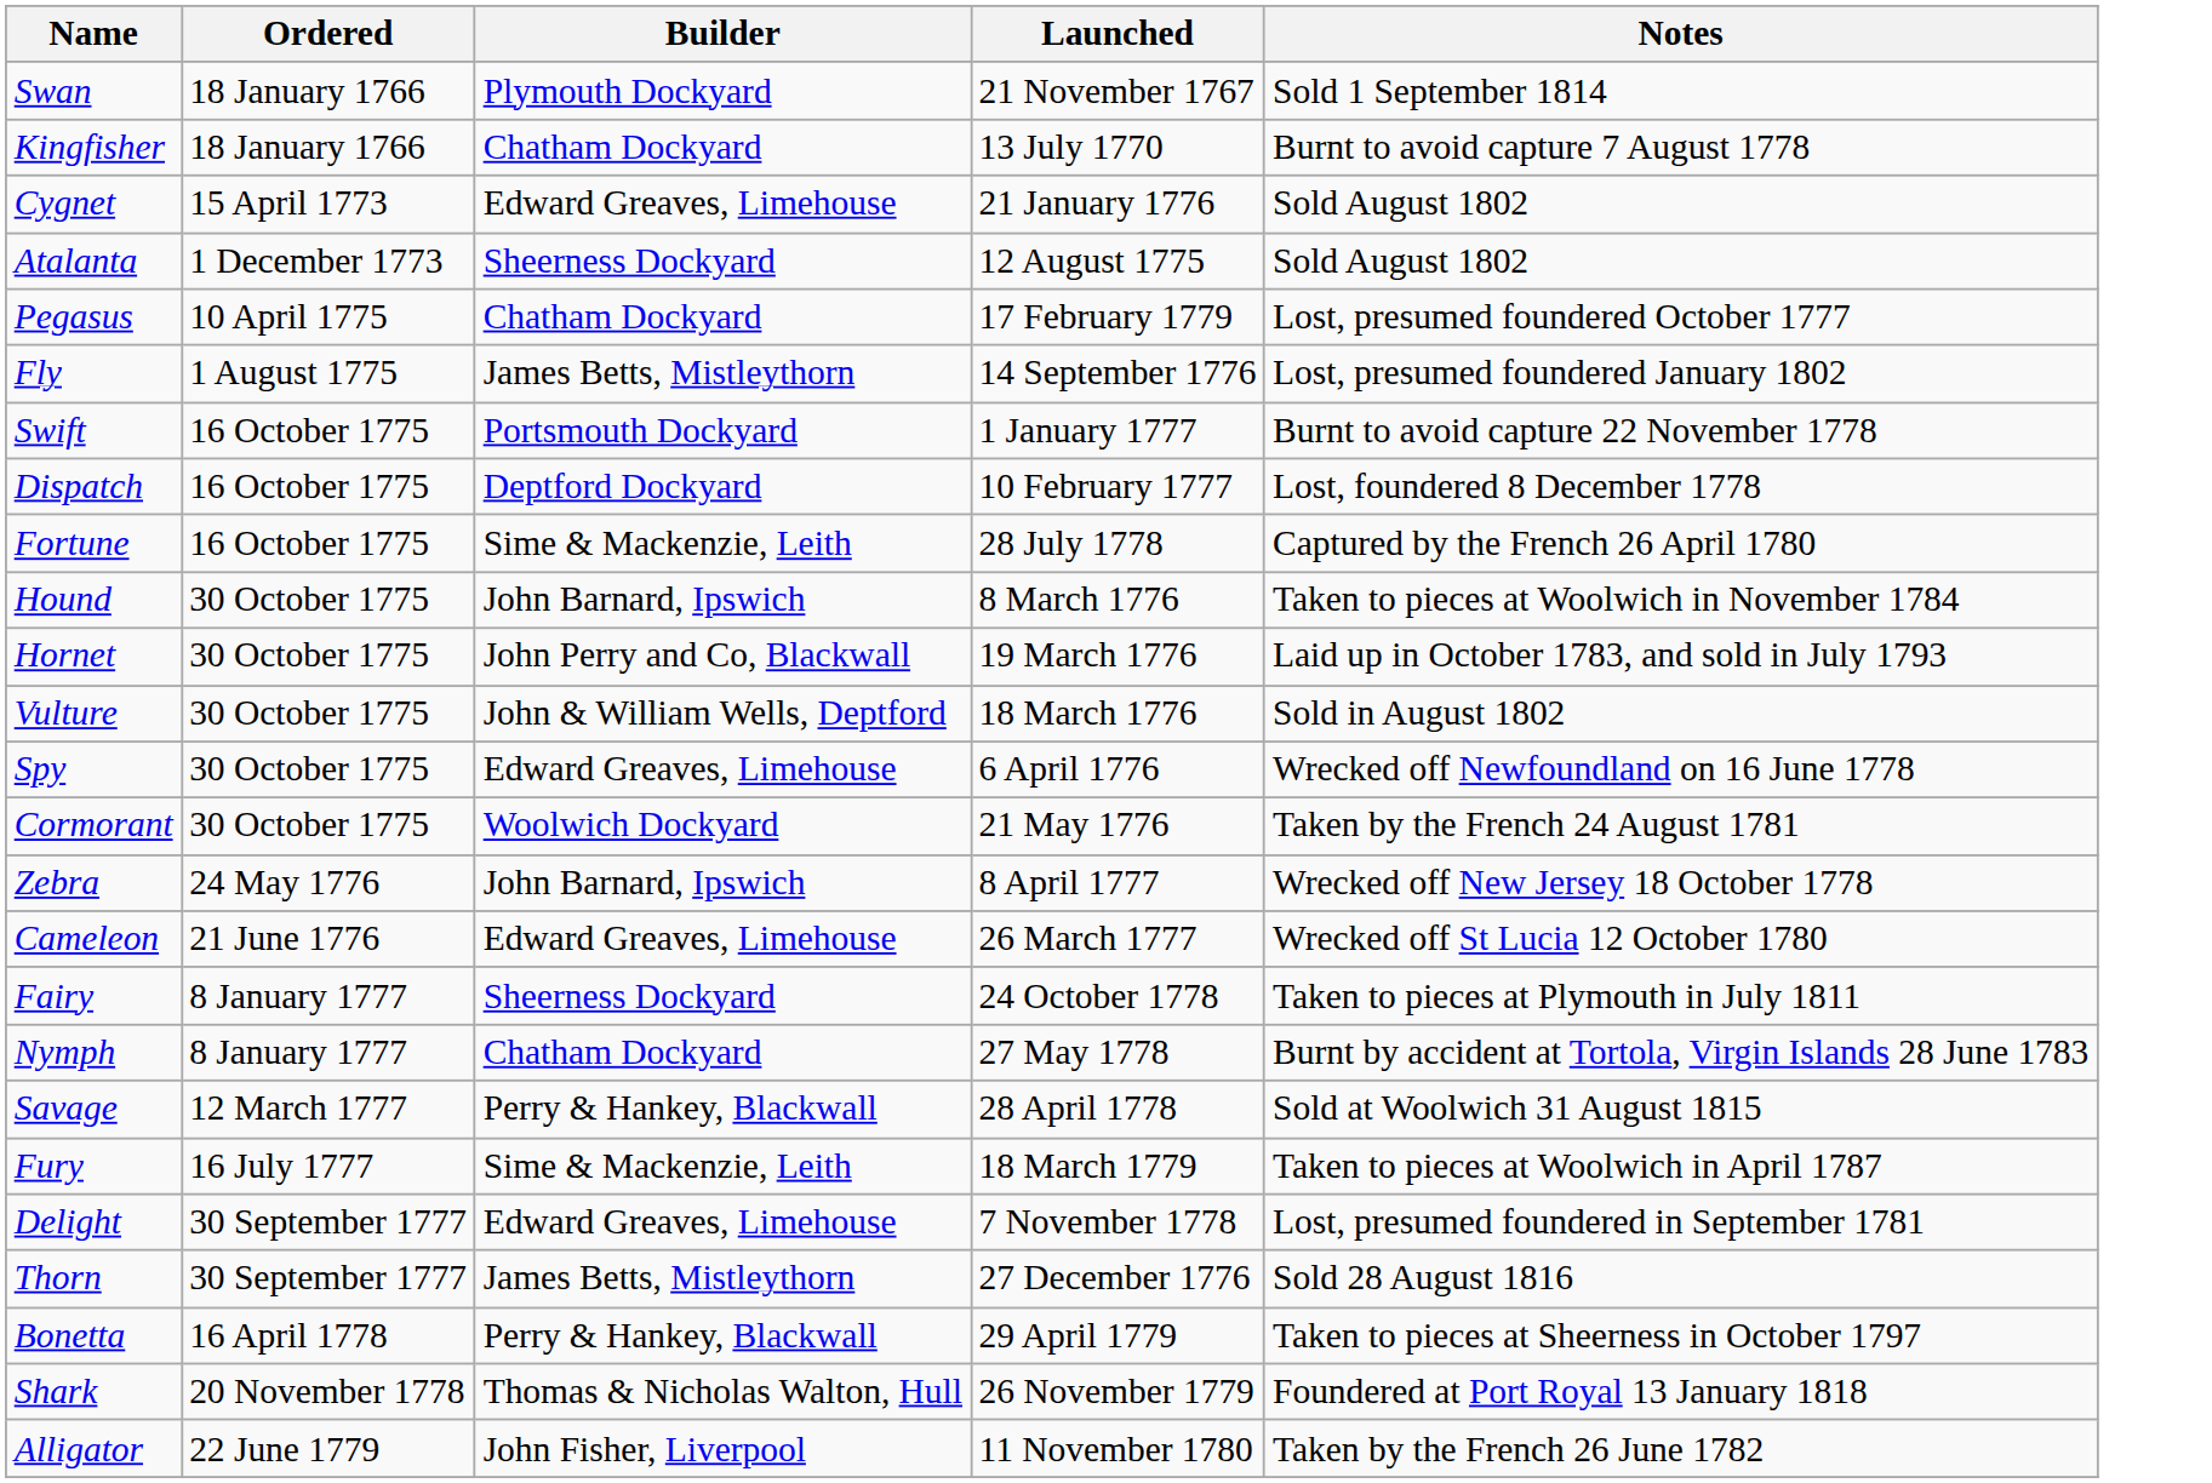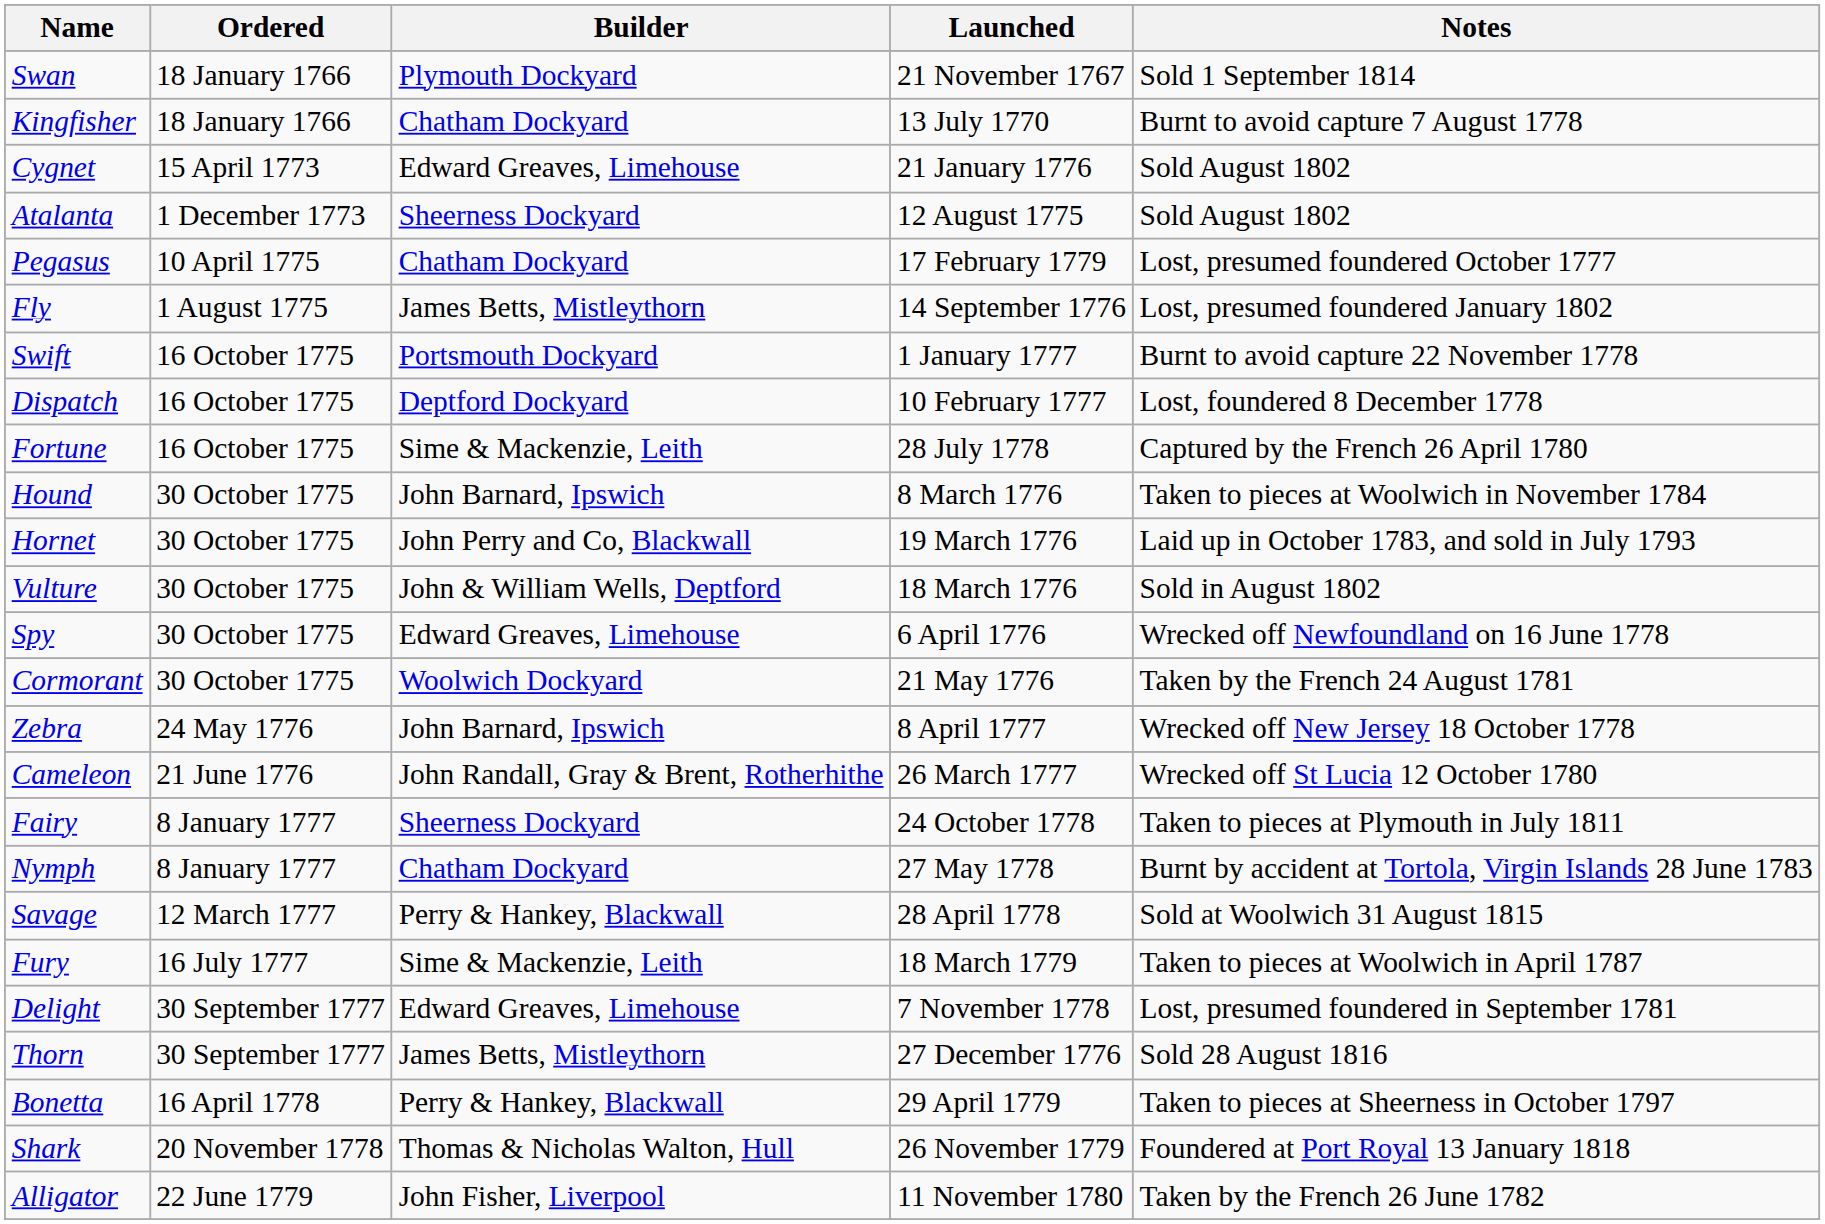Cameleon | Builder: Edward Greaves, Limehouse -> John Randall, Gray & Brent, Rotherhithe
